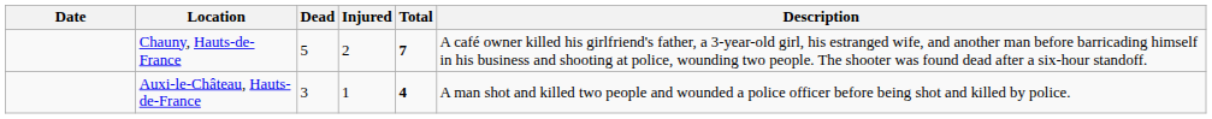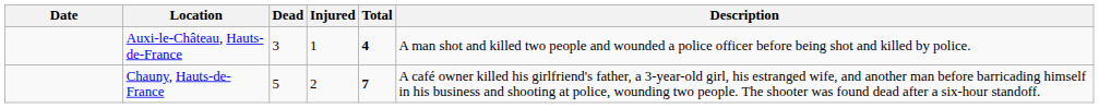rows swapped: Chauny, Hauts-de-France <-> Auxi-le-Château, Hauts-de-France
